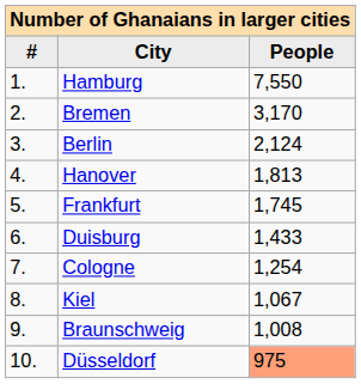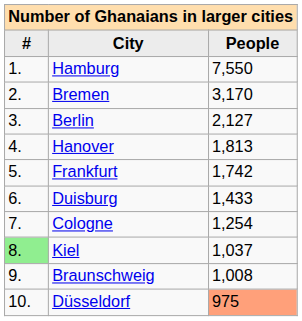Berlin | People: 2,124 -> 2,127
Frankfurt | People: 1,745 -> 1,742
Kiel | #: no background -> lightgreen background
Kiel | People: 1,067 -> 1,037
